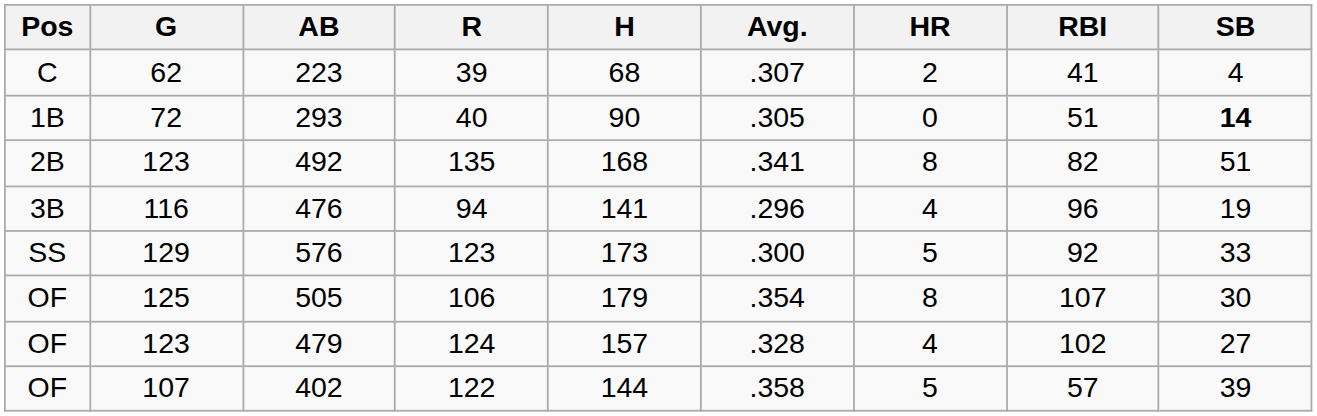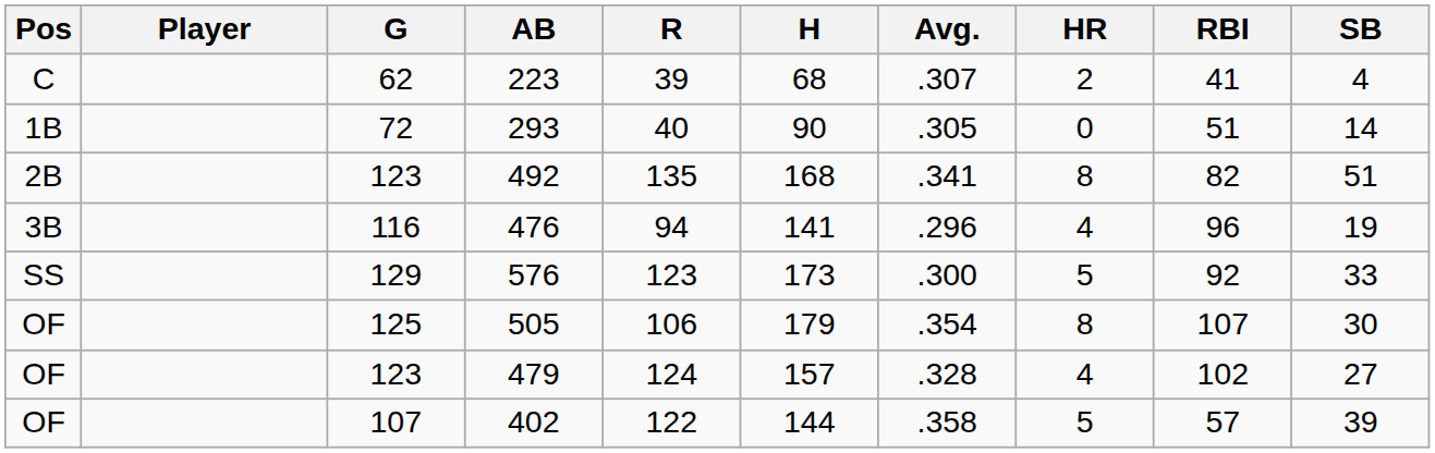+ column: Player
293 | SB: bold -> normal
